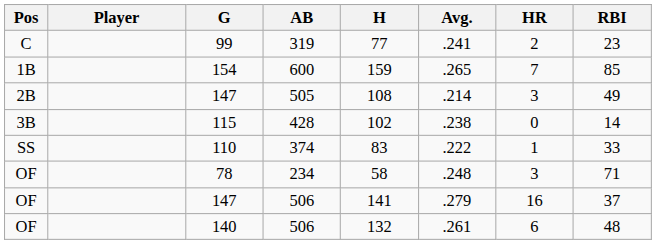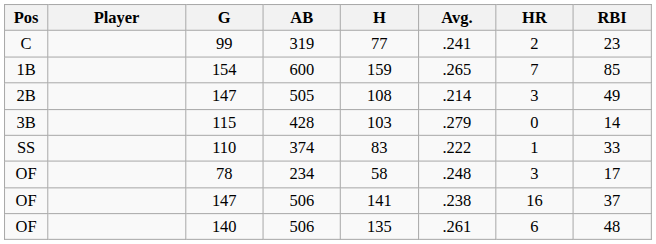115 | H: 102 -> 103
115 | Avg.: .238 -> .279
78 | RBI: 71 -> 17
147 / 506 | Avg.: .279 -> .238
140 | H: 132 -> 135
